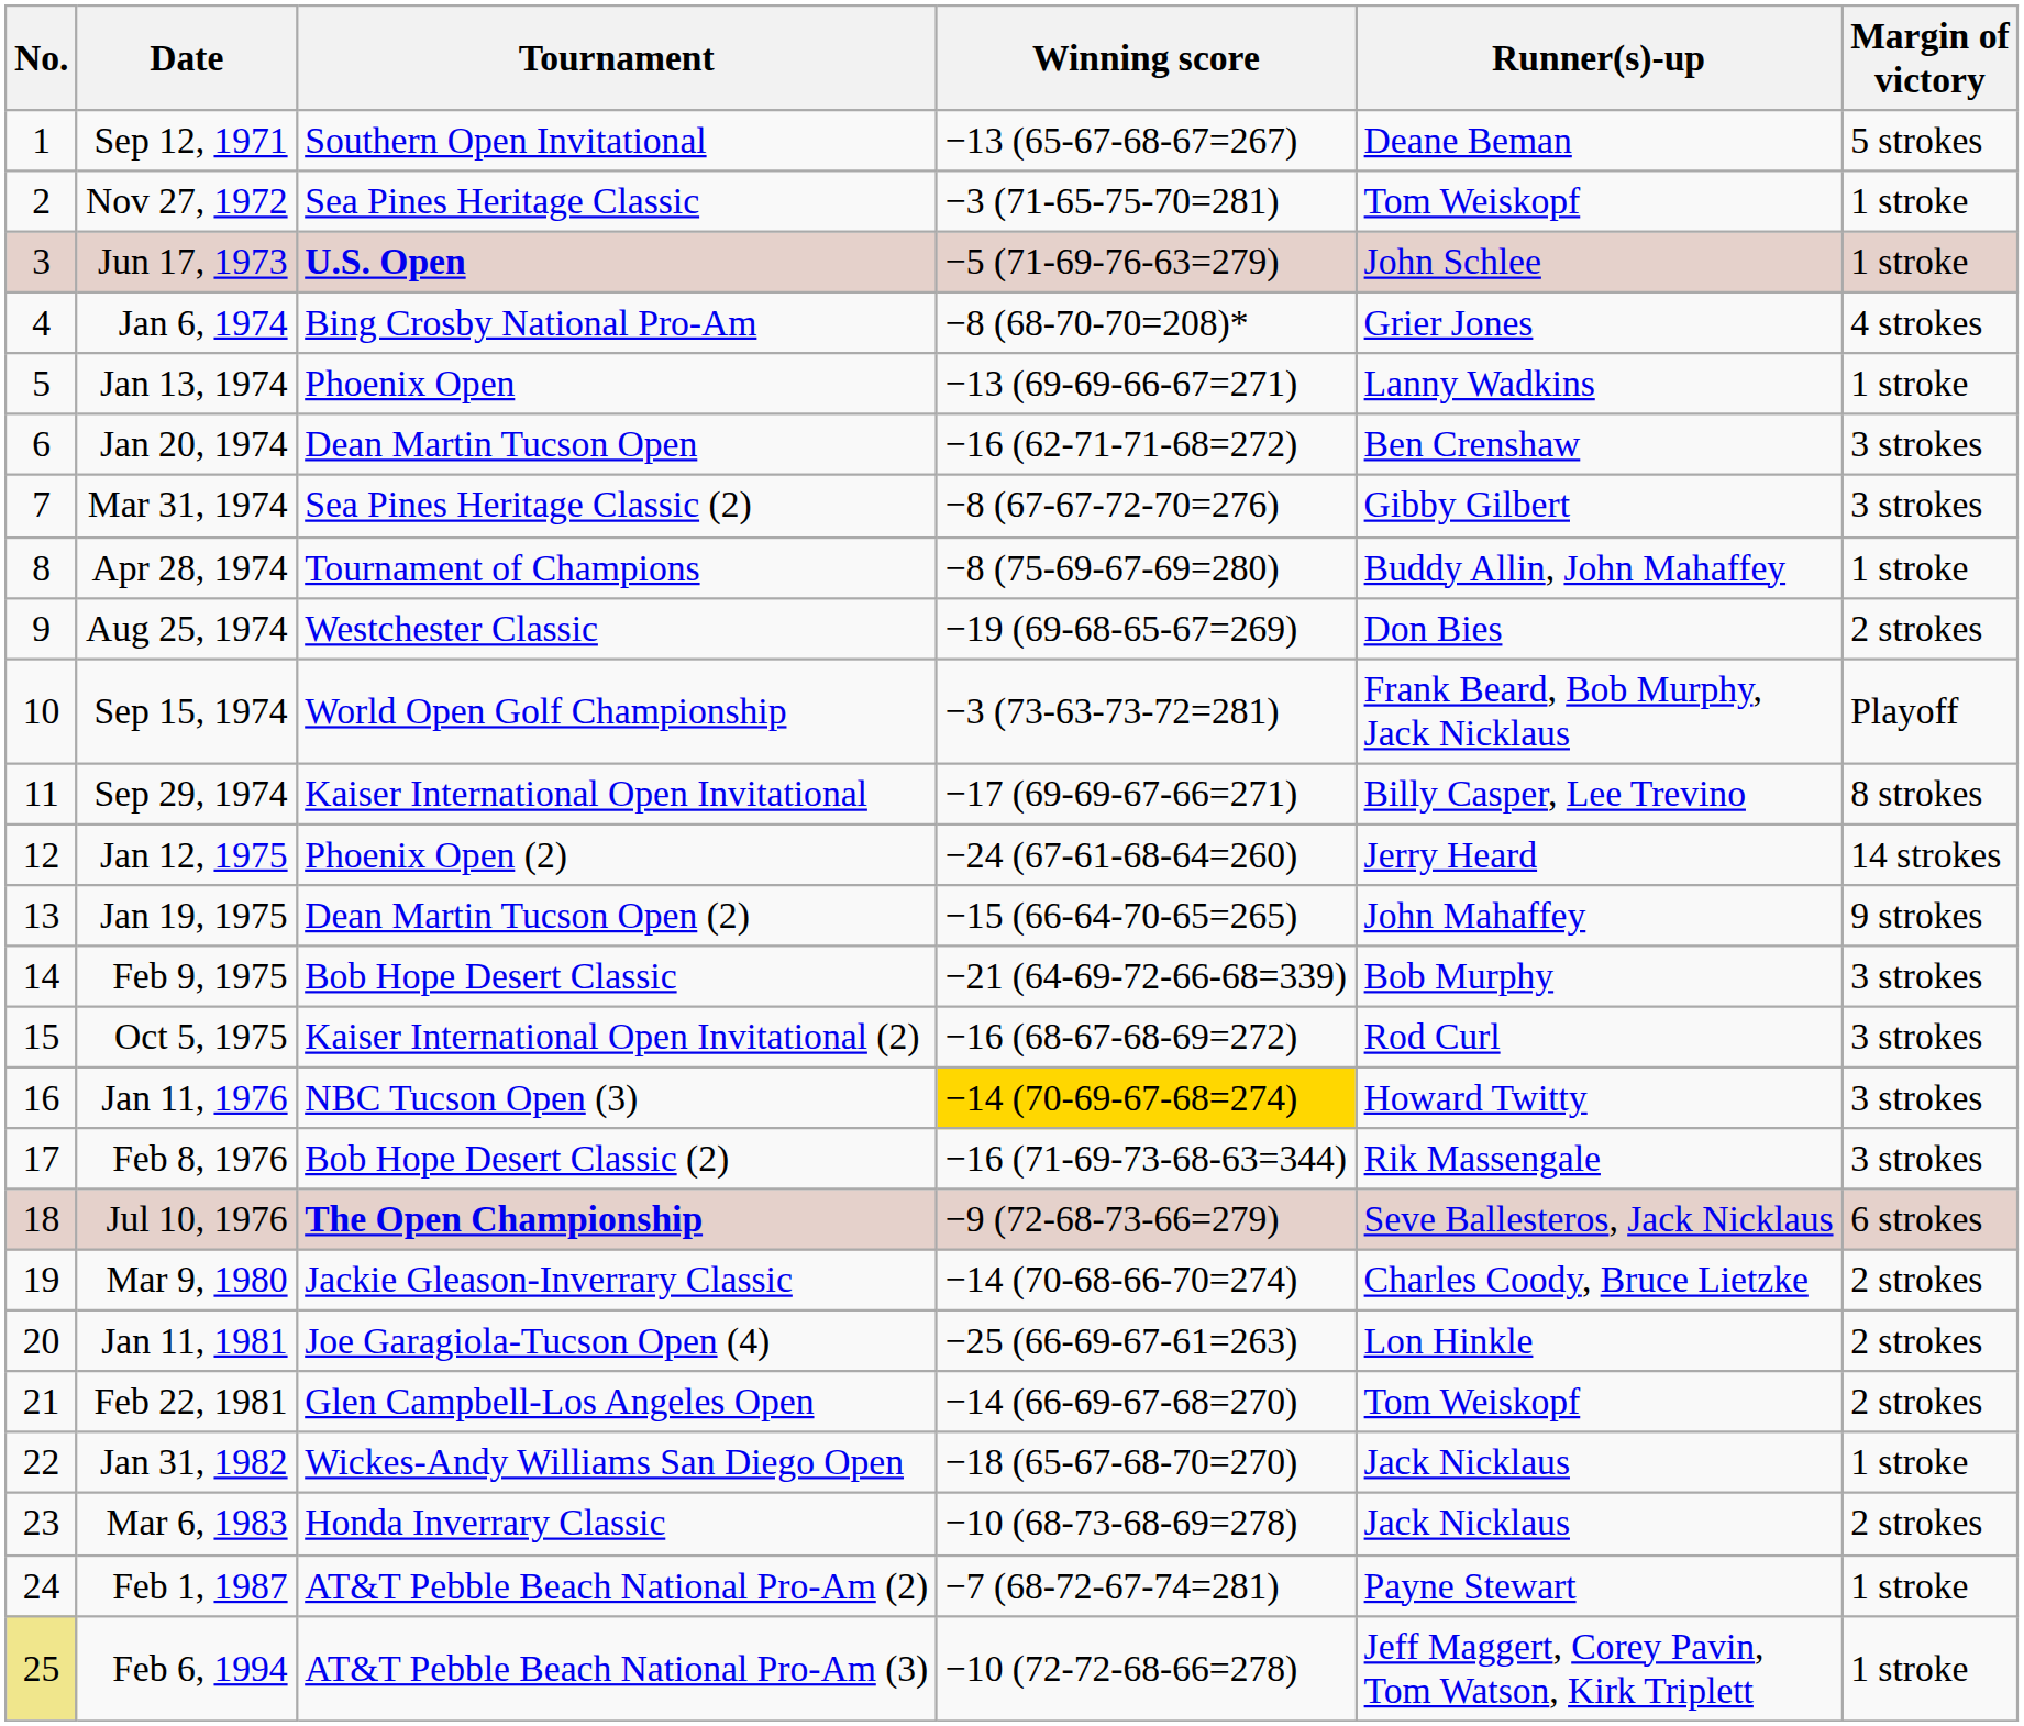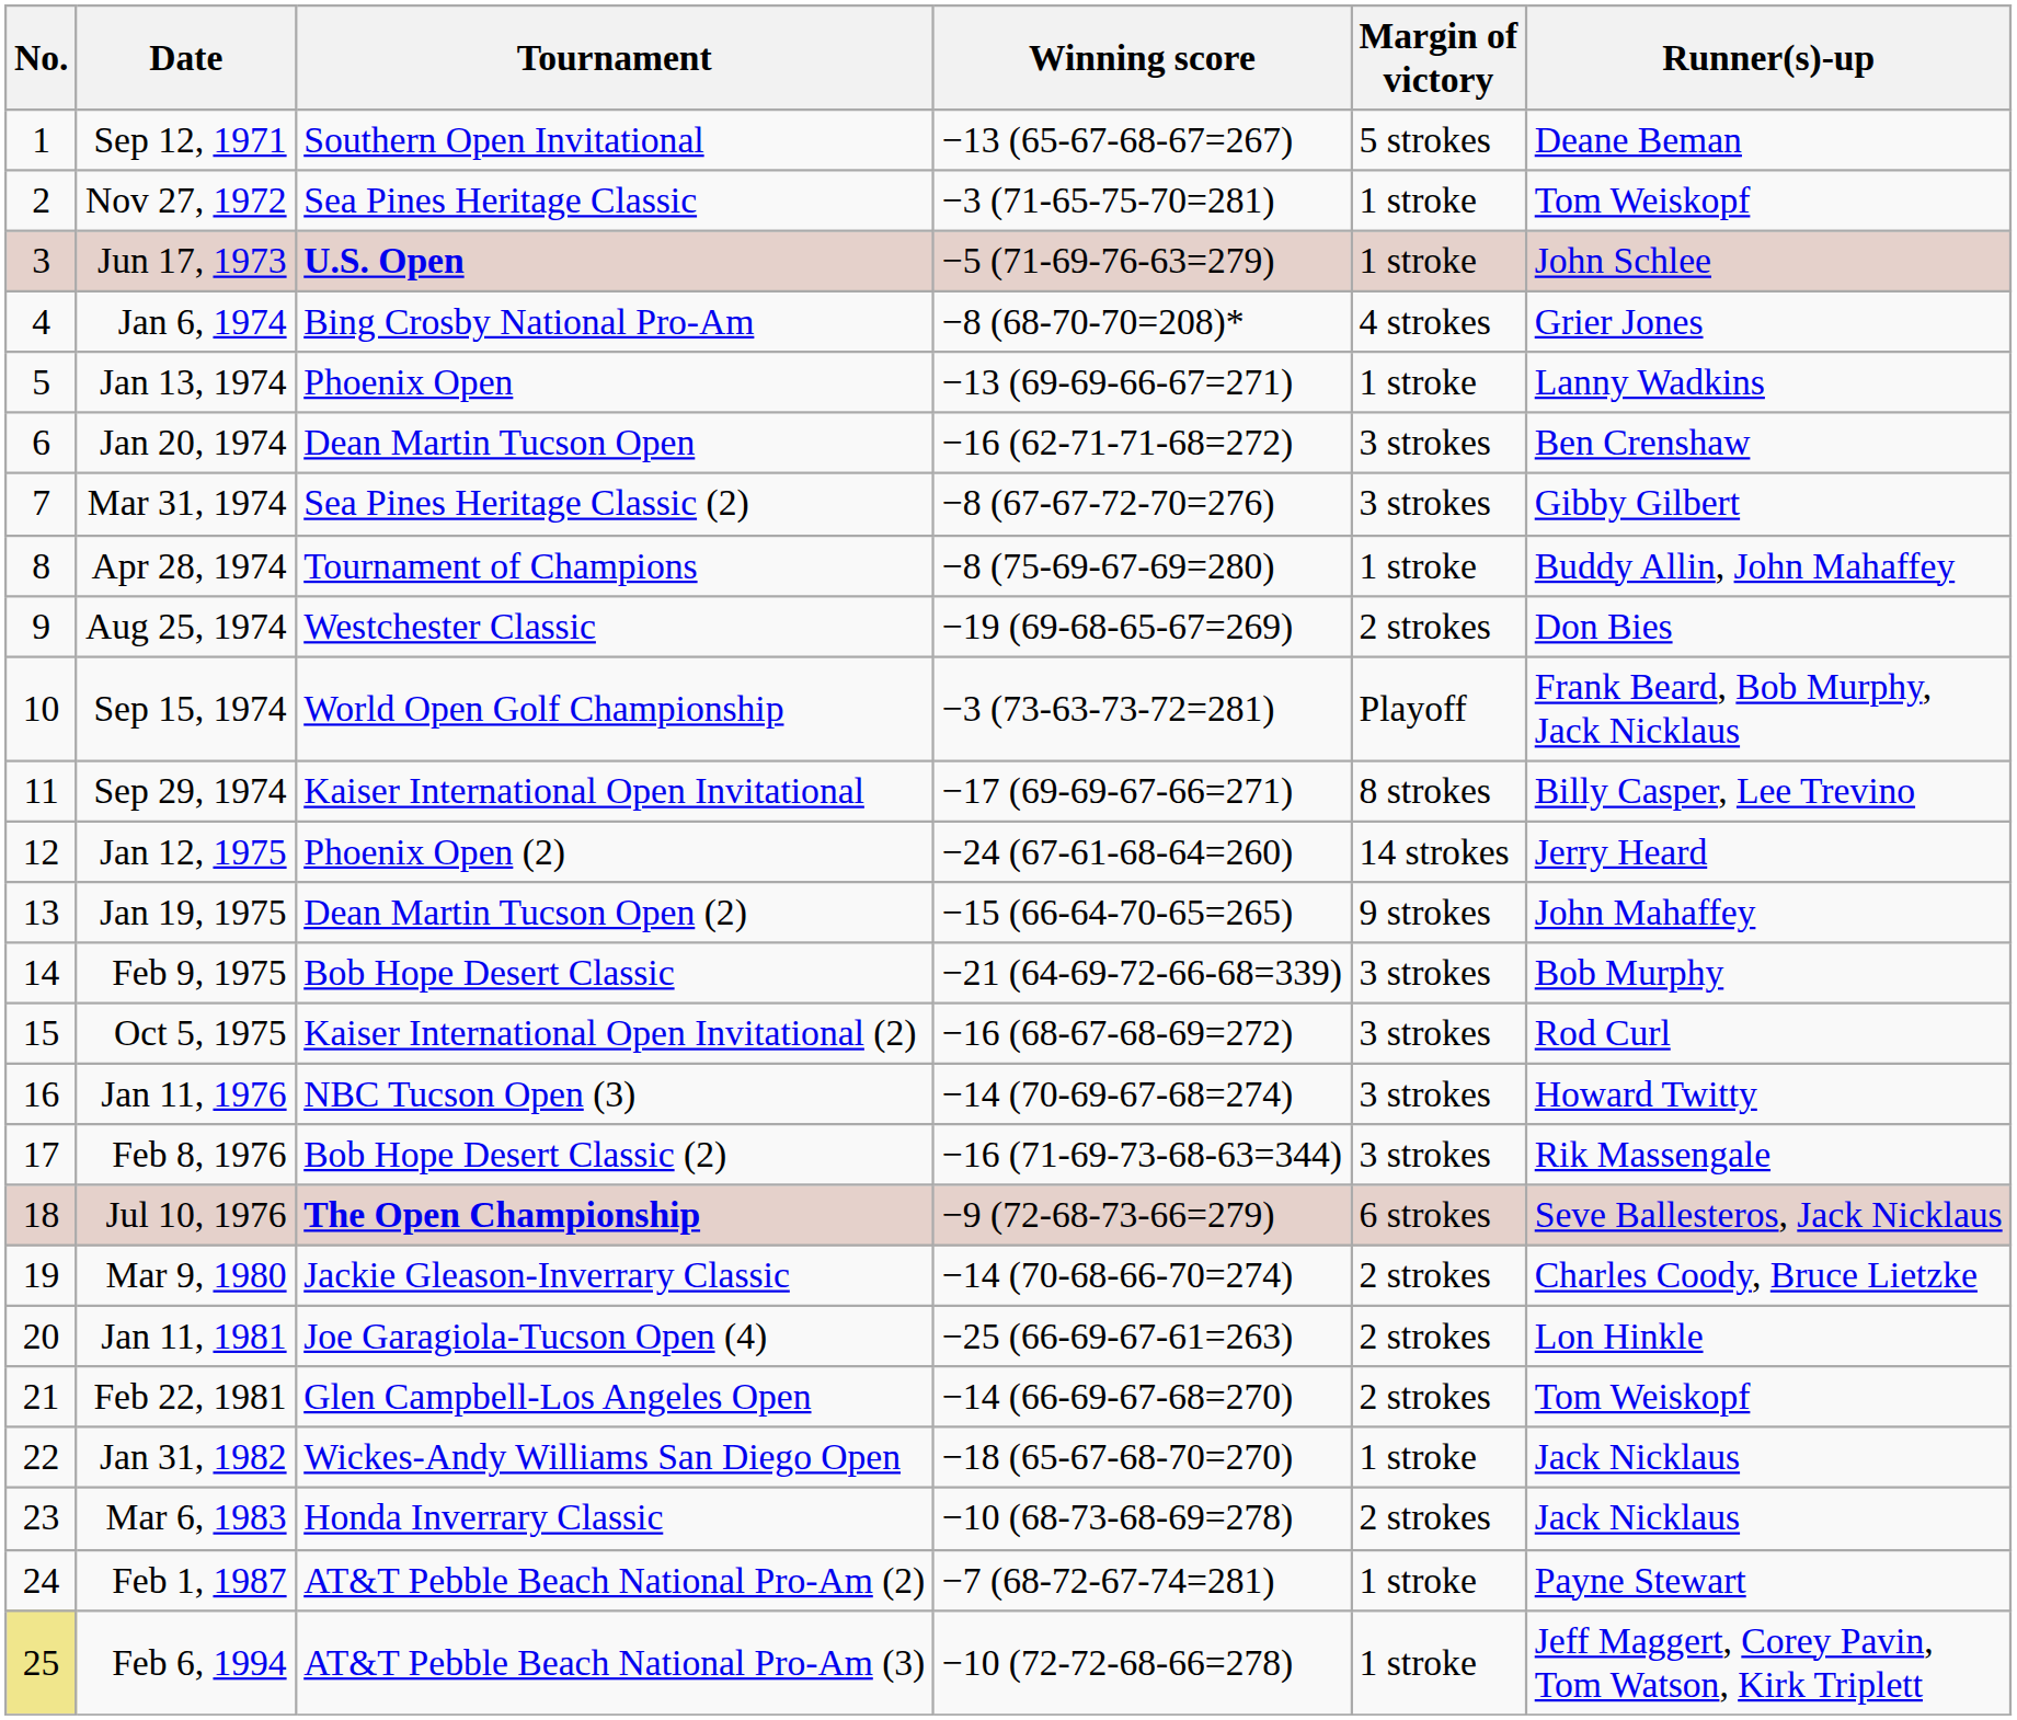columns swapped: Margin of victory <-> Runner(s)-up
Jan 11, 1976 | Winning score: gold background -> no background
